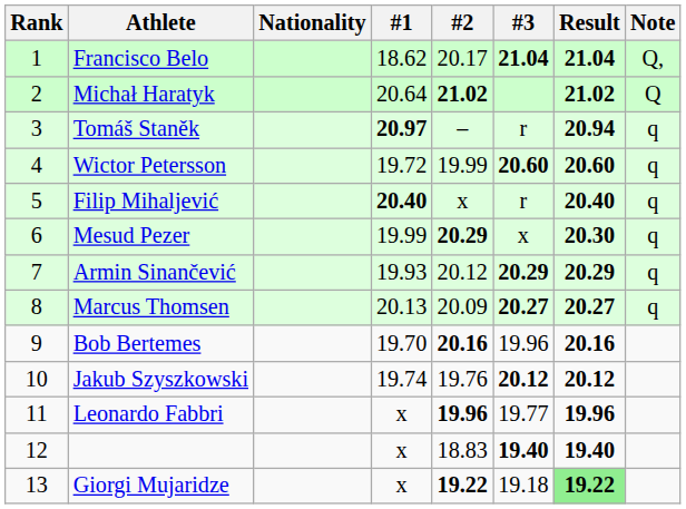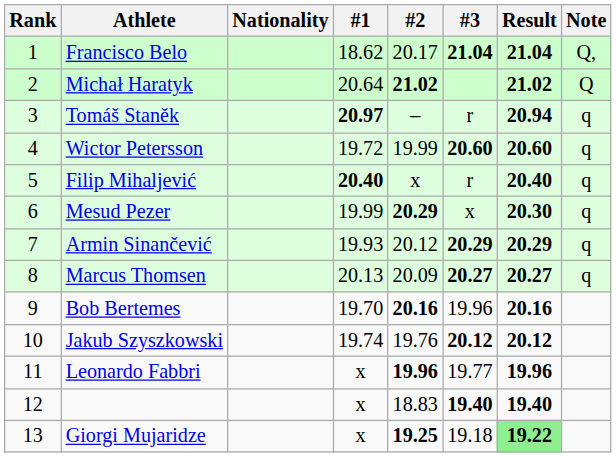Giorgi Mujaridze | #2: 19.22 -> 19.25
